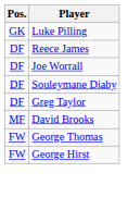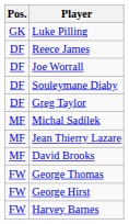+ row: MF | Michal Sadílek
+ row: MF | Jean Thierry Lazare
+ row: FW | Harvey Barnes
